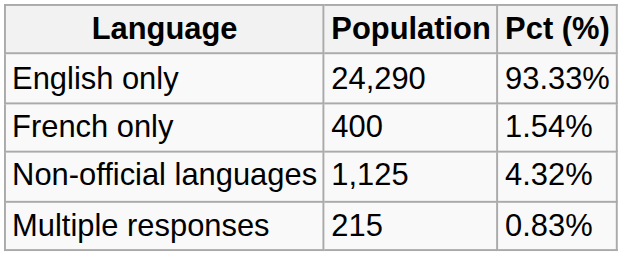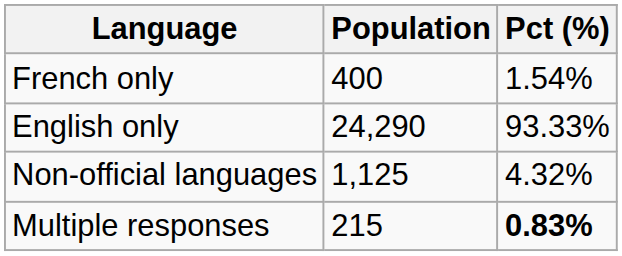rows swapped: English only <-> French only
Multiple responses | Pct (%): normal -> bold
